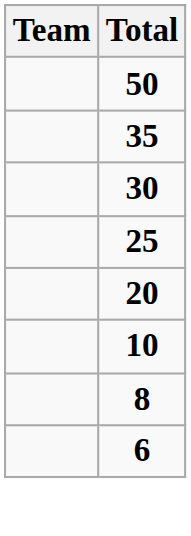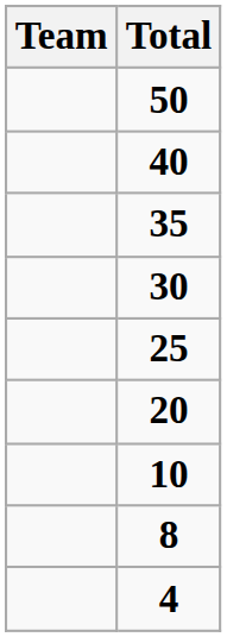+ row: 40
- row: 6
+ row: 4
